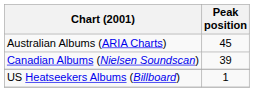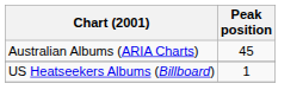- row: Canadian Albums (Nielsen Soundscan) | 39
